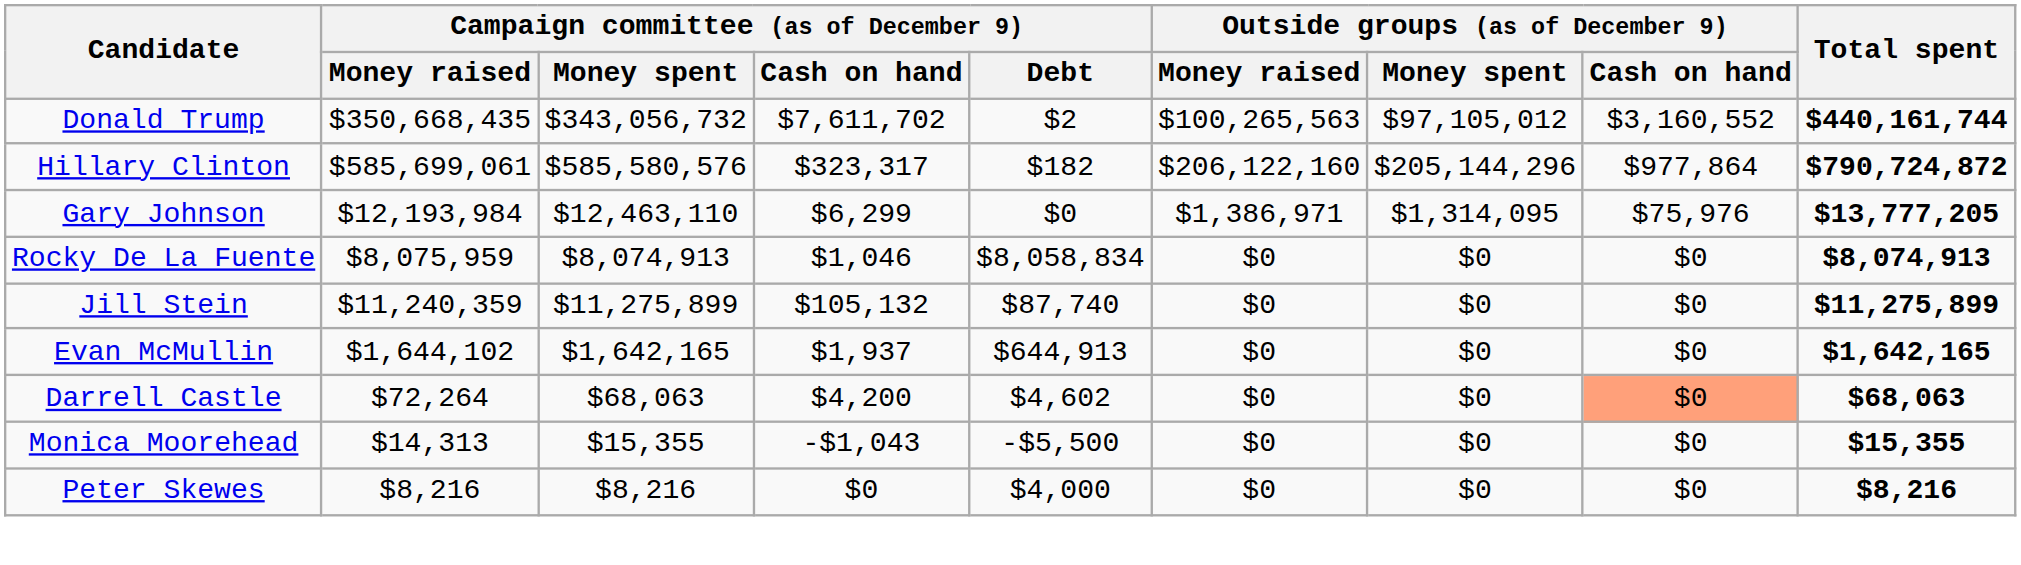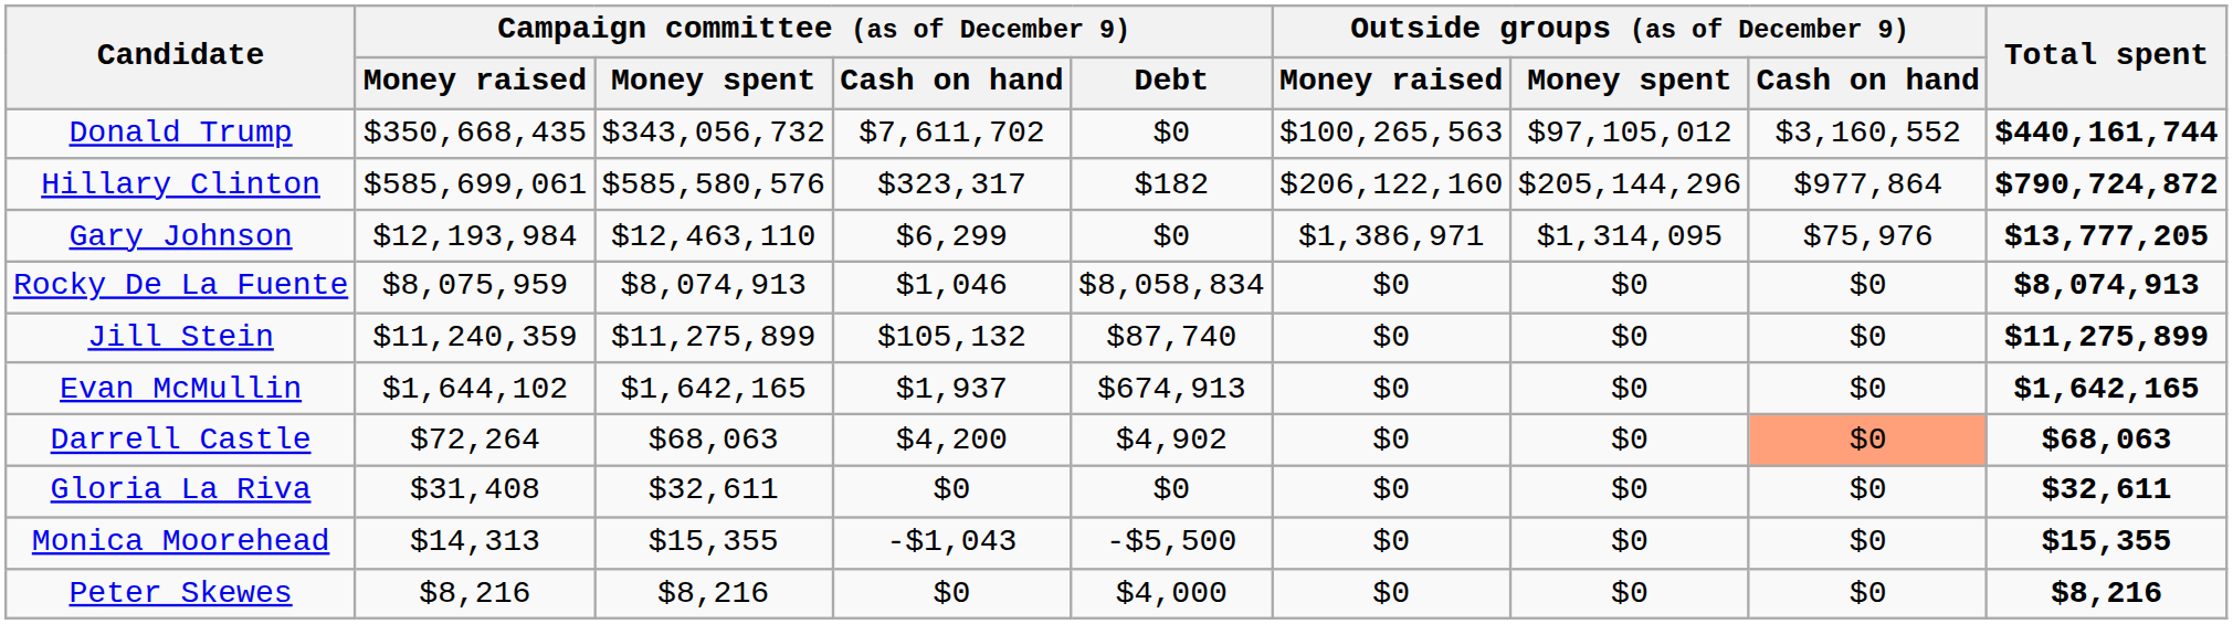Donald Trump | Campaign committee (as of December 9) / Debt: $2 -> $0
Evan McMullin | Campaign committee (as of December 9) / Debt: $644,913 -> $674,913
Darrell Castle | Campaign committee (as of December 9) / Debt: $4,602 -> $4,902
+ row: Gloria La Riva | $31,408 | $32,611 | $0 | $0 | $0 | $0 | $0 | $32,611
